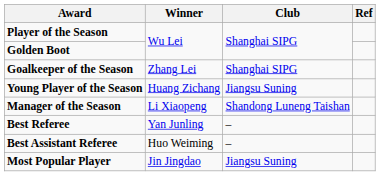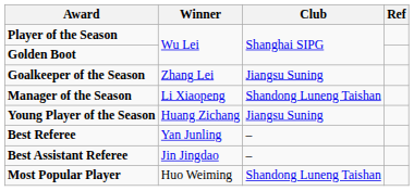Goalkeeper of the Season | Club: Shanghai SIPG -> Jiangsu Suning
rows swapped: Young Player of the Season <-> Manager of the Season
Best Assistant Referee | Winner: Huo Weiming -> Jin Jingdao
Most Popular Player | Winner: Jin Jingdao -> Huo Weiming
Most Popular Player | Club: Jiangsu Suning -> Shandong Luneng Taishan
